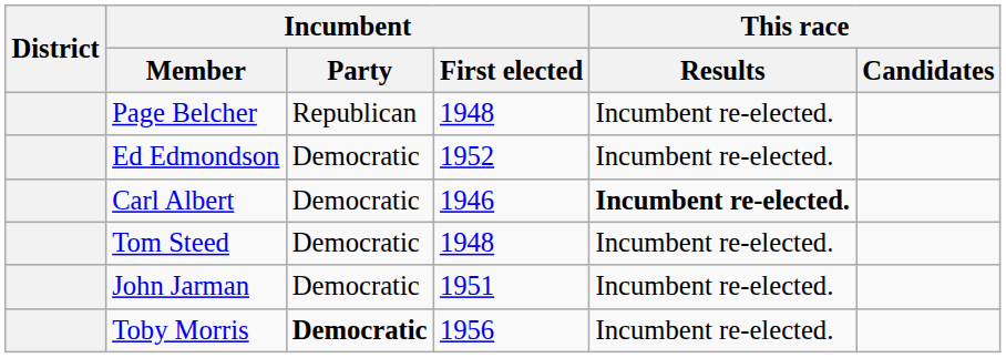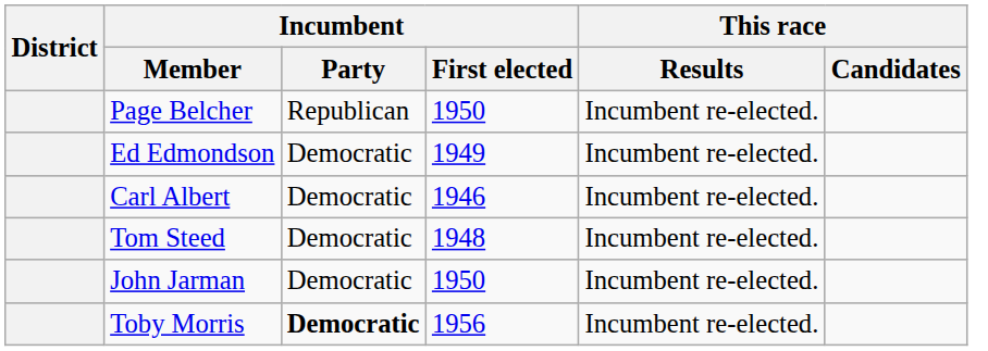Page Belcher | Incumbent / First elected: 1948 -> 1950
Ed Edmondson | Incumbent / First elected: 1952 -> 1949
Carl Albert | This race / Results: bold -> normal
John Jarman | Incumbent / First elected: 1951 -> 1950
